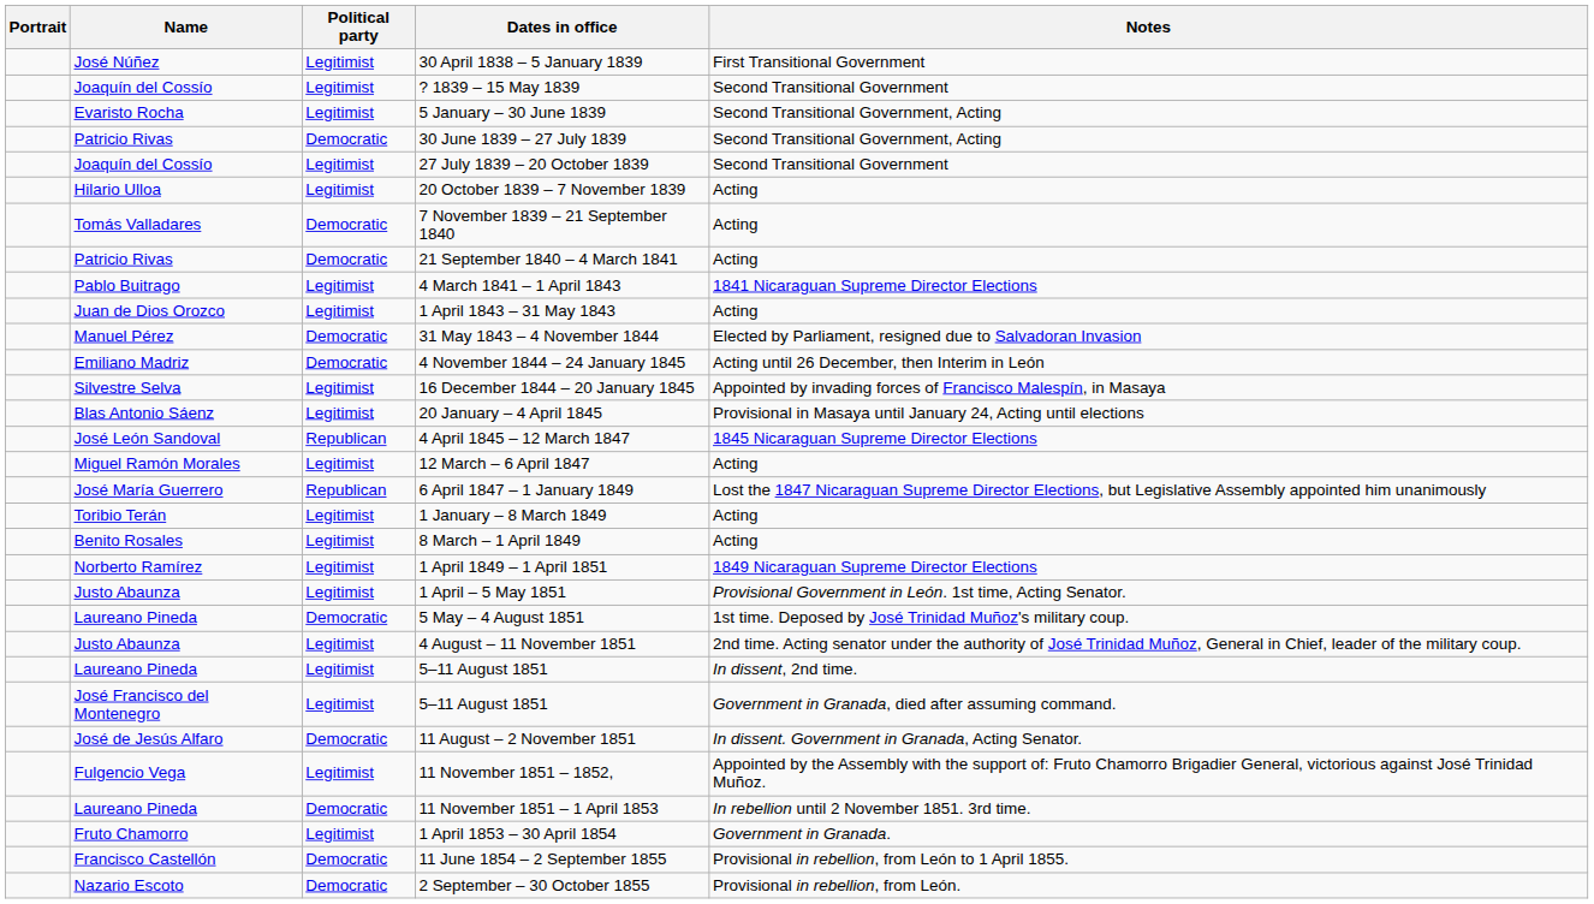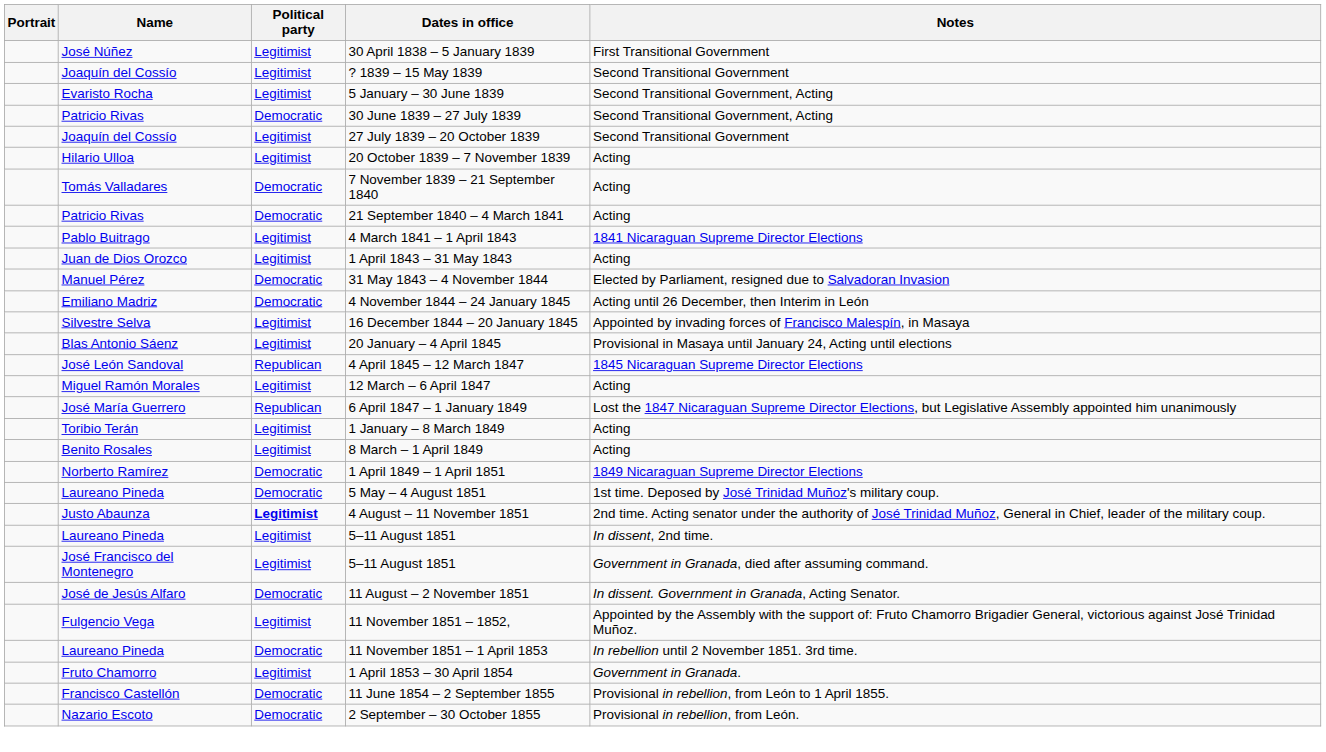1 April 1849 – 1 April 1851 | Political party: Legitimist -> Democratic
- row: Justo Abaunza | Legitimist | 1 April – 5 May 1851 | Provisional Government in León. 1st time, Acting Senator.
4 August – 11 November 1851 | Political party: normal -> bold
